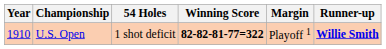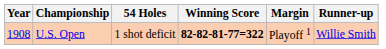U.S. Open | Year: 1910 -> 1908
U.S. Open | Runner-up: bold -> normal
